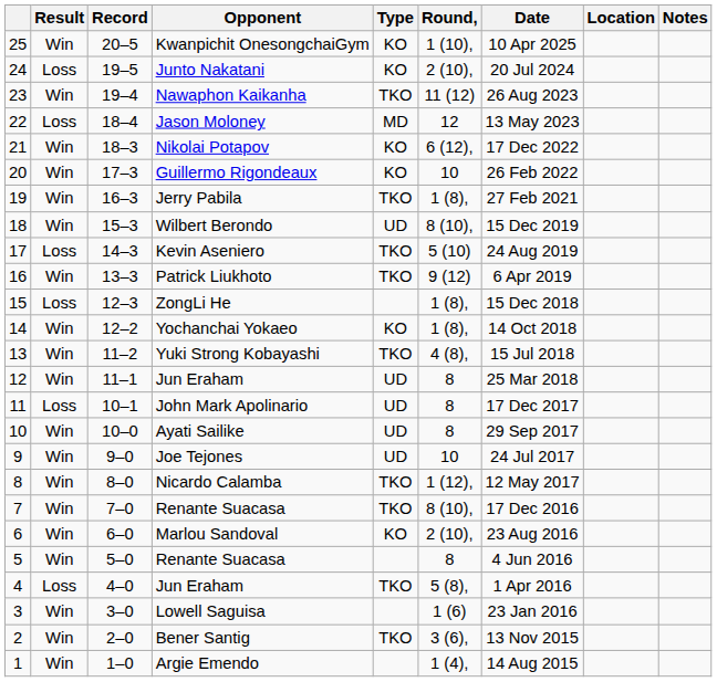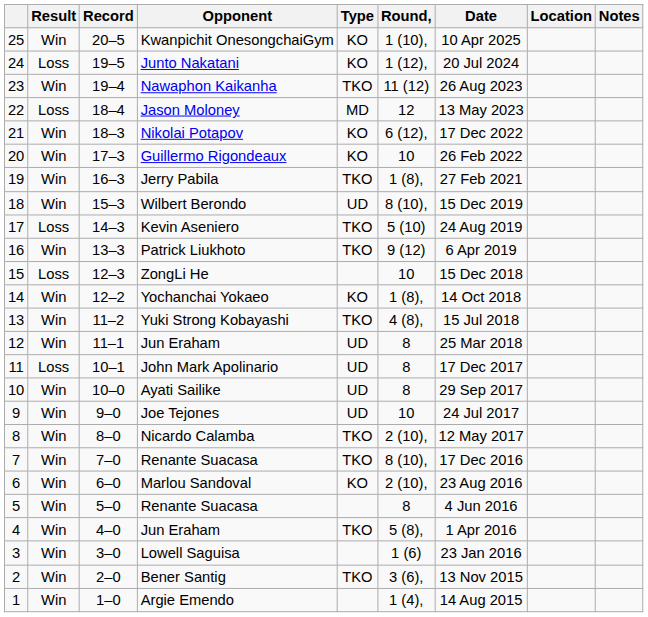Junto Nakatani | Round,: 2 (10), -> 1 (12),
ZongLi He | Round,: 1 (8), -> 10
Nicardo Calamba | Round,: 1 (12), -> 2 (10),
4 / Jun Eraham | Result: Loss -> Win
